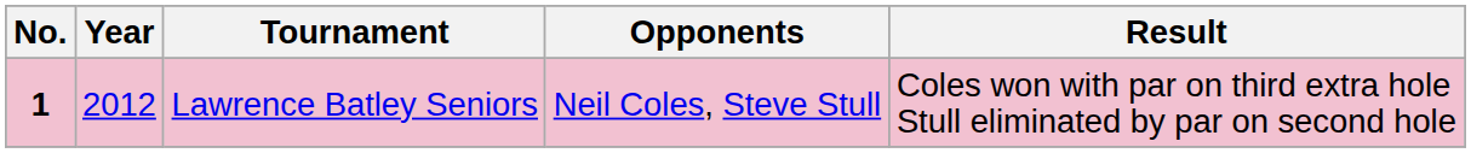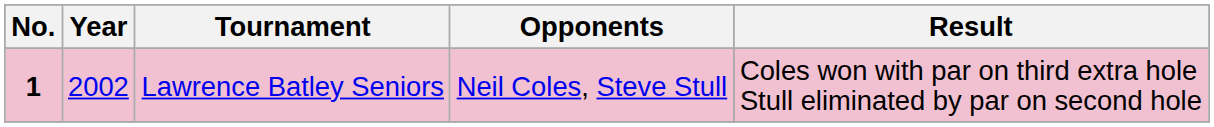Lawrence Batley Seniors | Year: 2012 -> 2002
